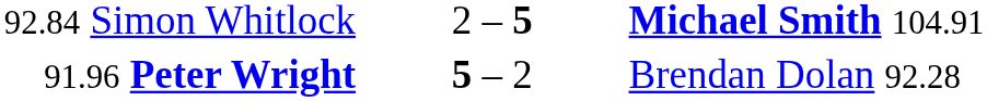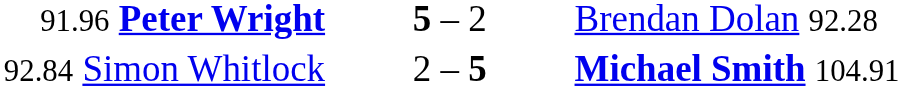rows swapped: 91.96 Peter Wright <-> 92.84 Simon Whitlock
